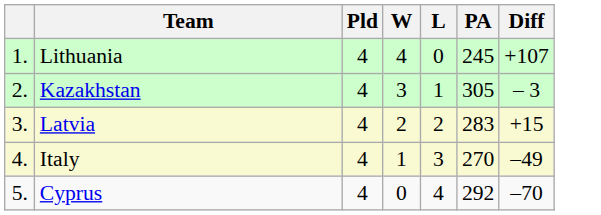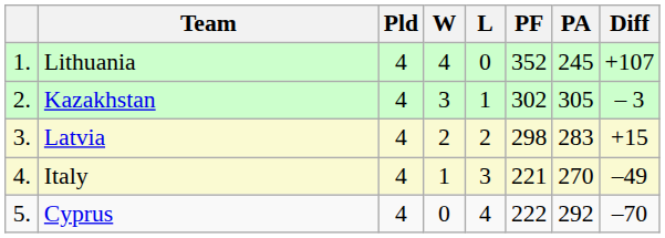+ column: PF | 352 | 302 | 298 | 221 | 222
